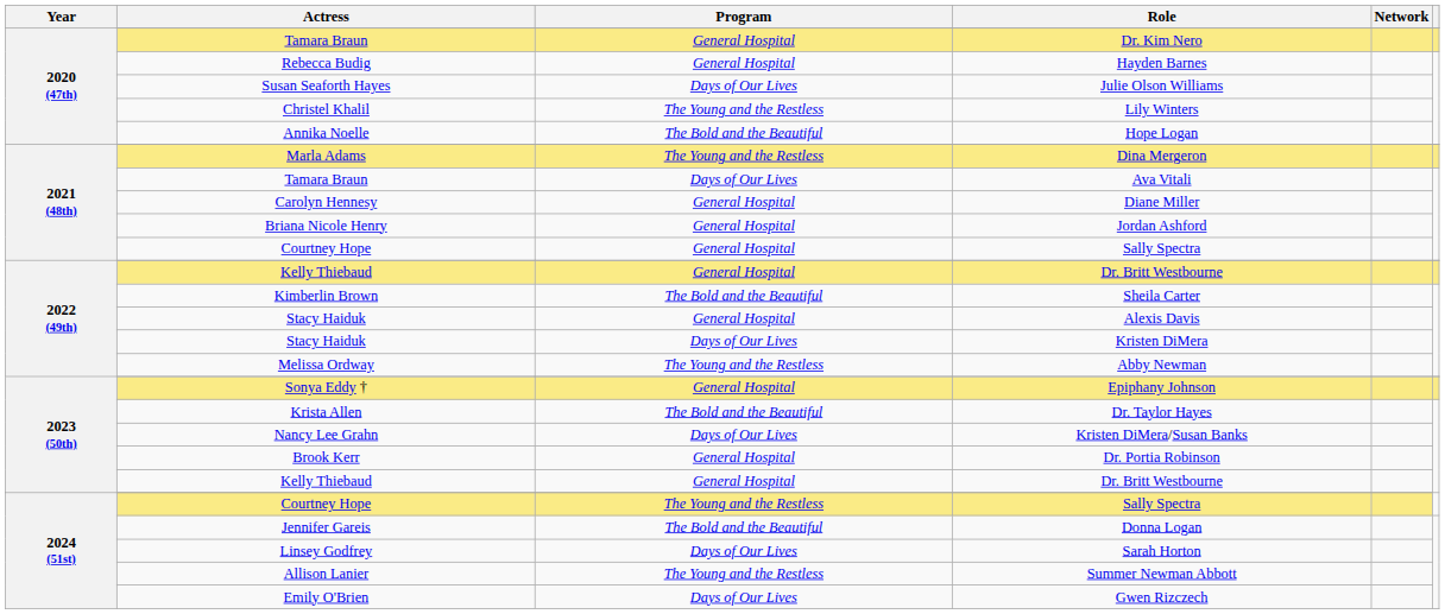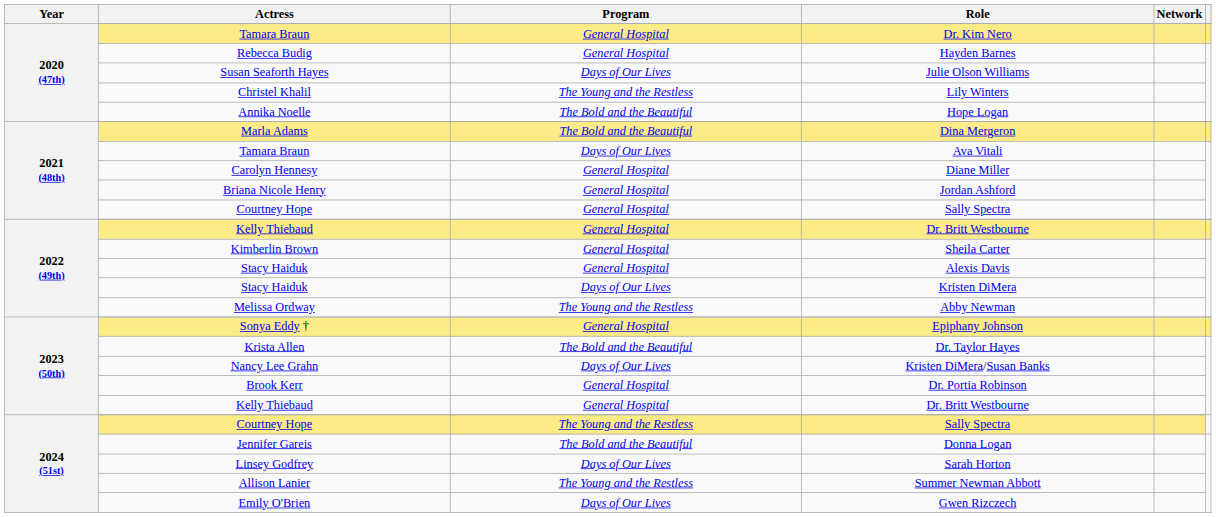Dina Mergeron | Program: The Young and the Restless -> The Bold and the Beautiful
Sheila Carter | Program: The Bold and the Beautiful -> General Hospital
